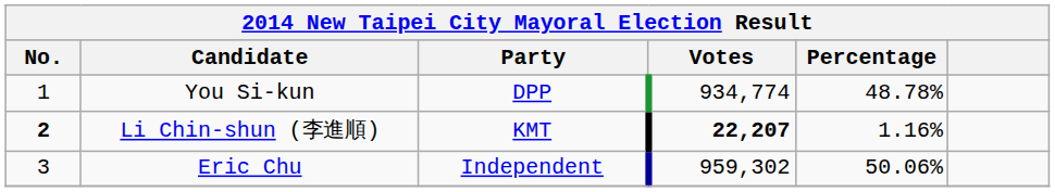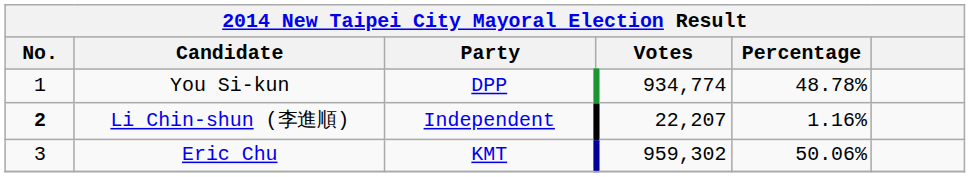Li Chin-shun (李進順) | Party: KMT -> Independent
Li Chin-shun (李進順) | Votes: bold -> normal
Eric Chu | Party: Independent -> KMT
